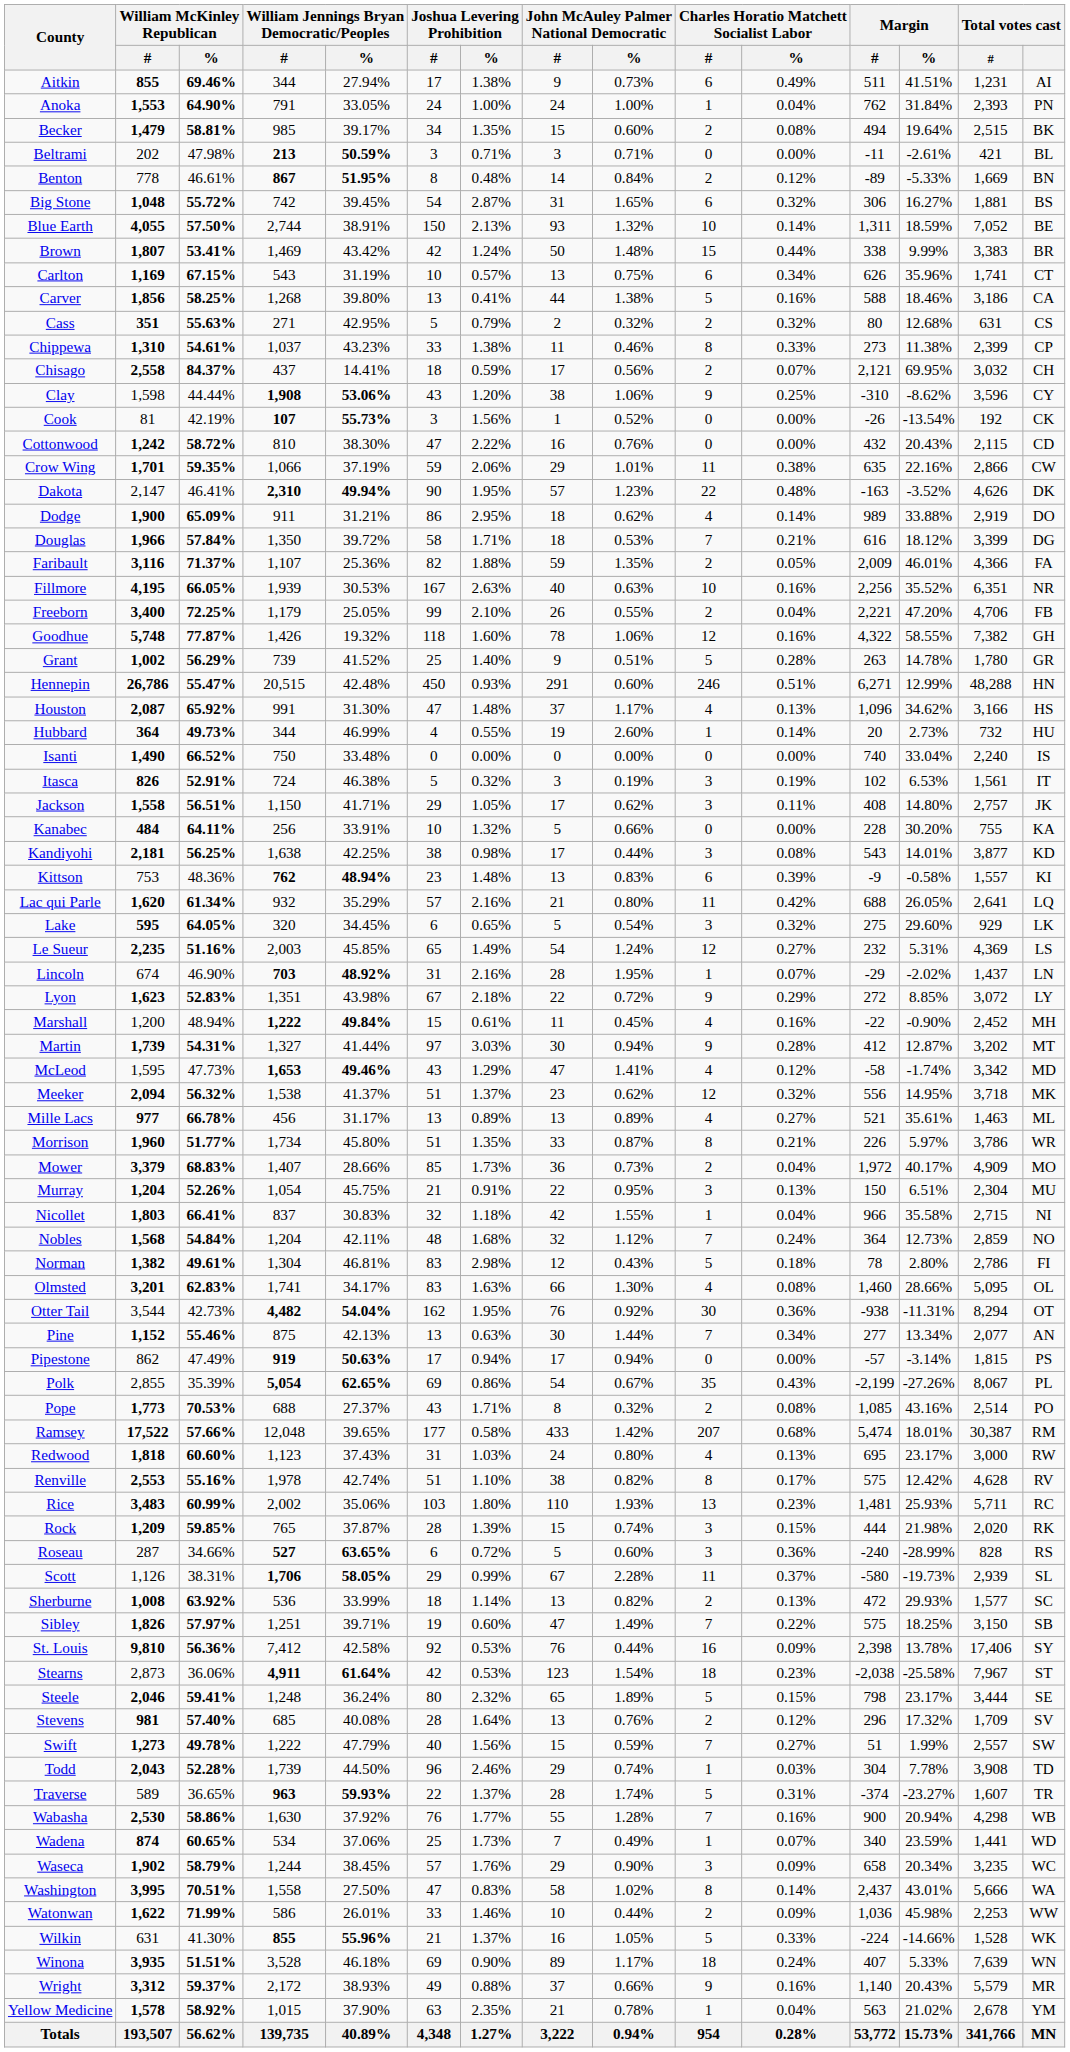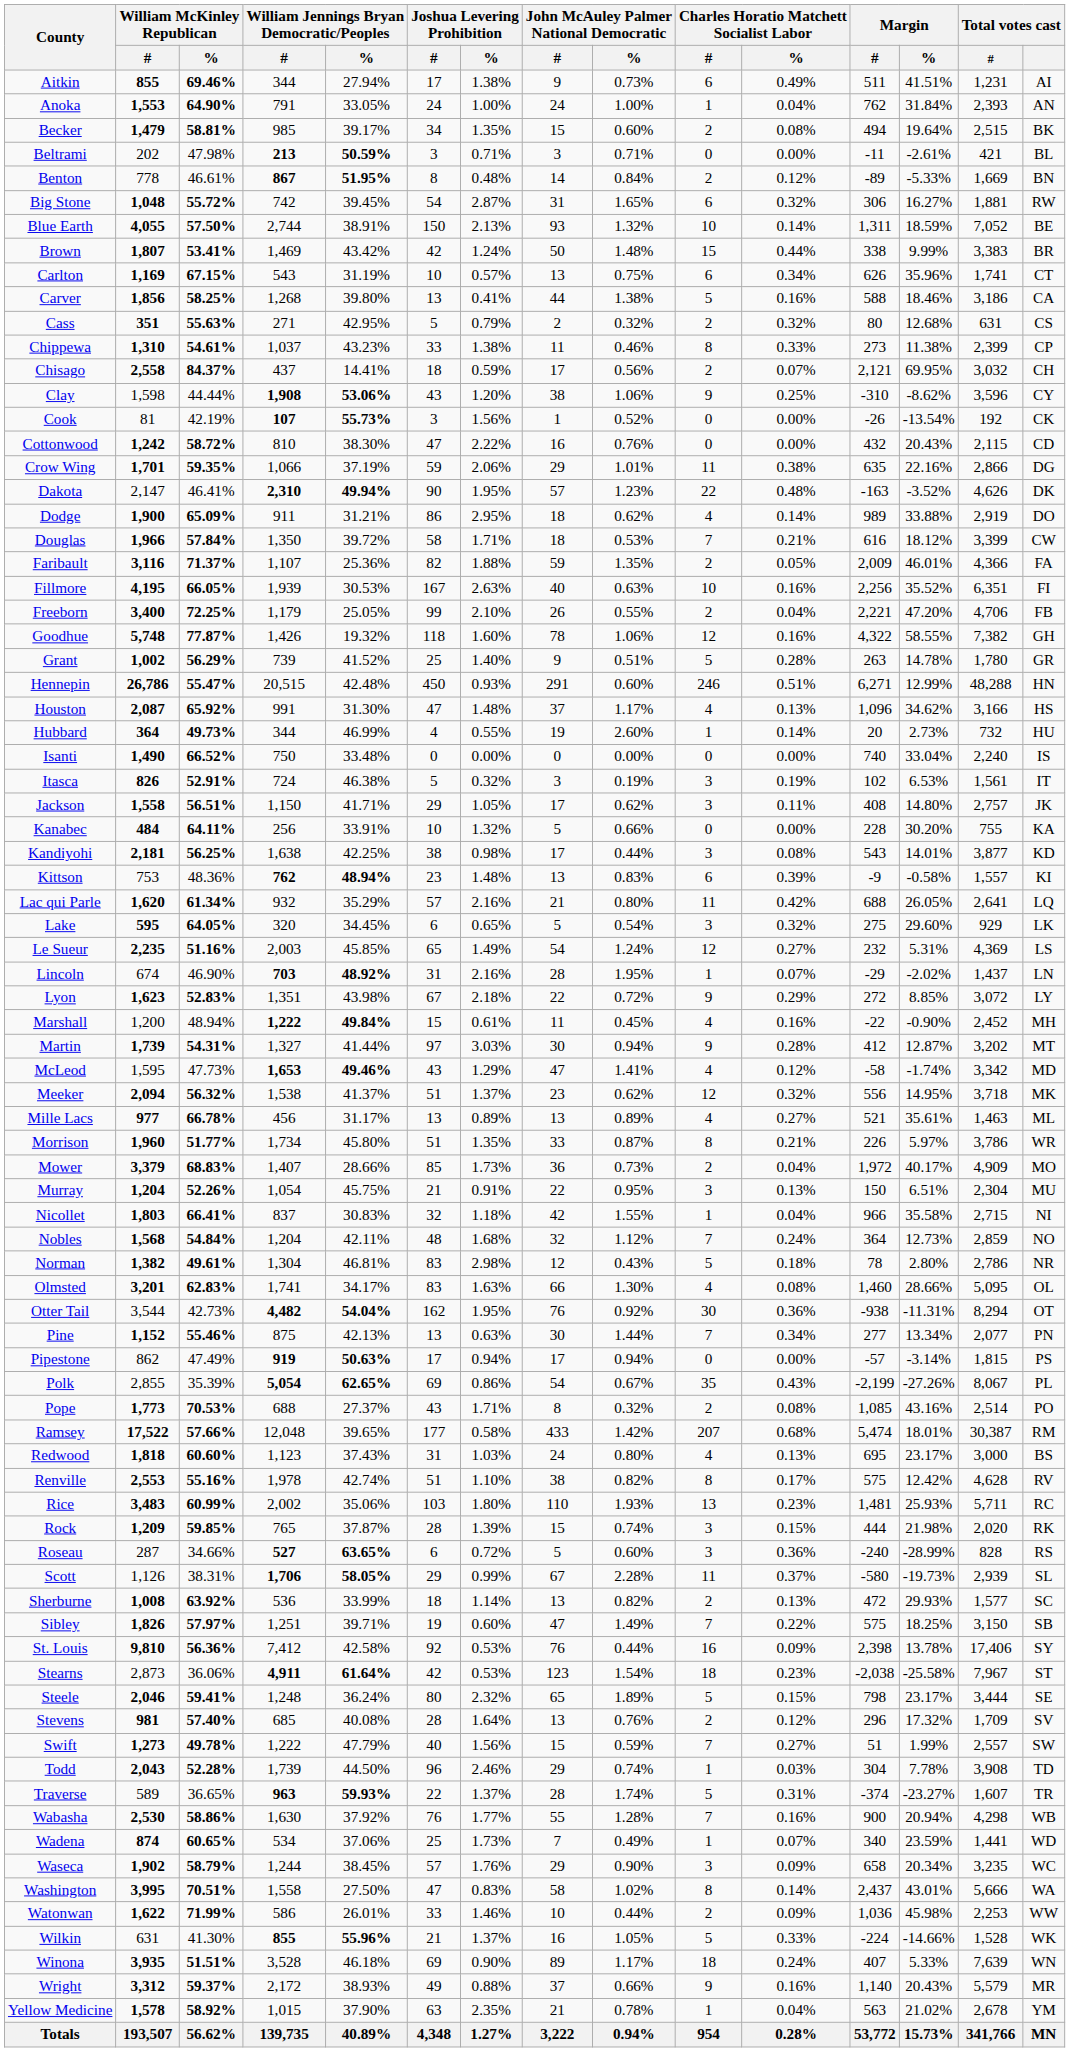Anoka | Total votes cast: PN -> AN
Big Stone | Total votes cast: BS -> RW
Crow Wing | Total votes cast: CW -> DG
Douglas | Total votes cast: DG -> CW
Fillmore | Total votes cast: NR -> FI
Norman | Total votes cast: FI -> NR
Pine | Total votes cast: AN -> PN
Redwood | Total votes cast: RW -> BS
